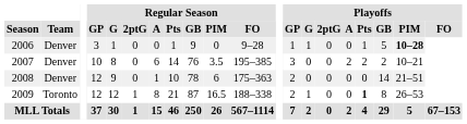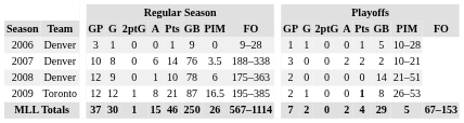2006 | Playoffs / PIM: bold -> normal
2007 | Regular Season / FO: 195–385 -> 188–338
2009 | Regular Season / FO: 188–338 -> 195–385
